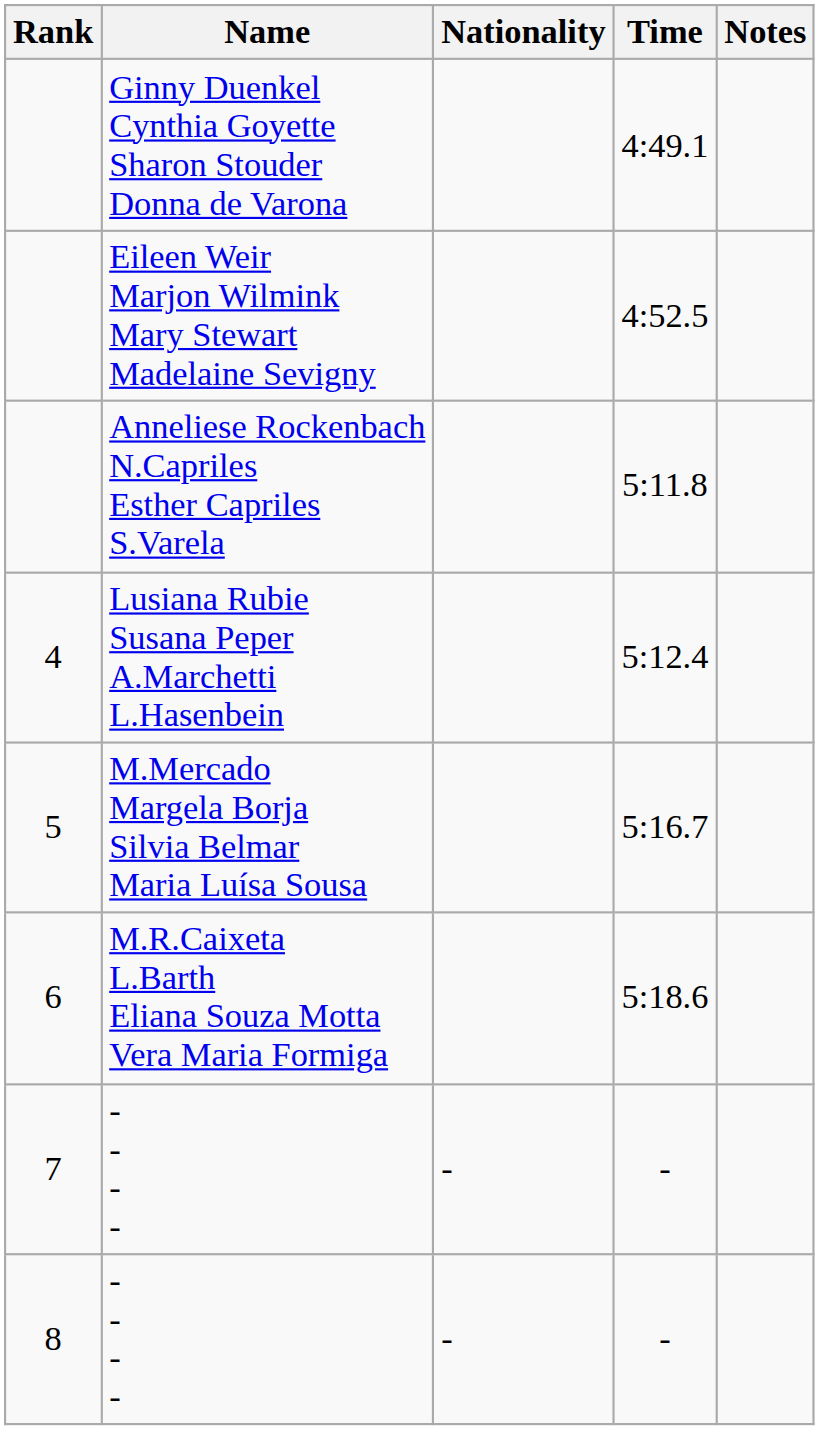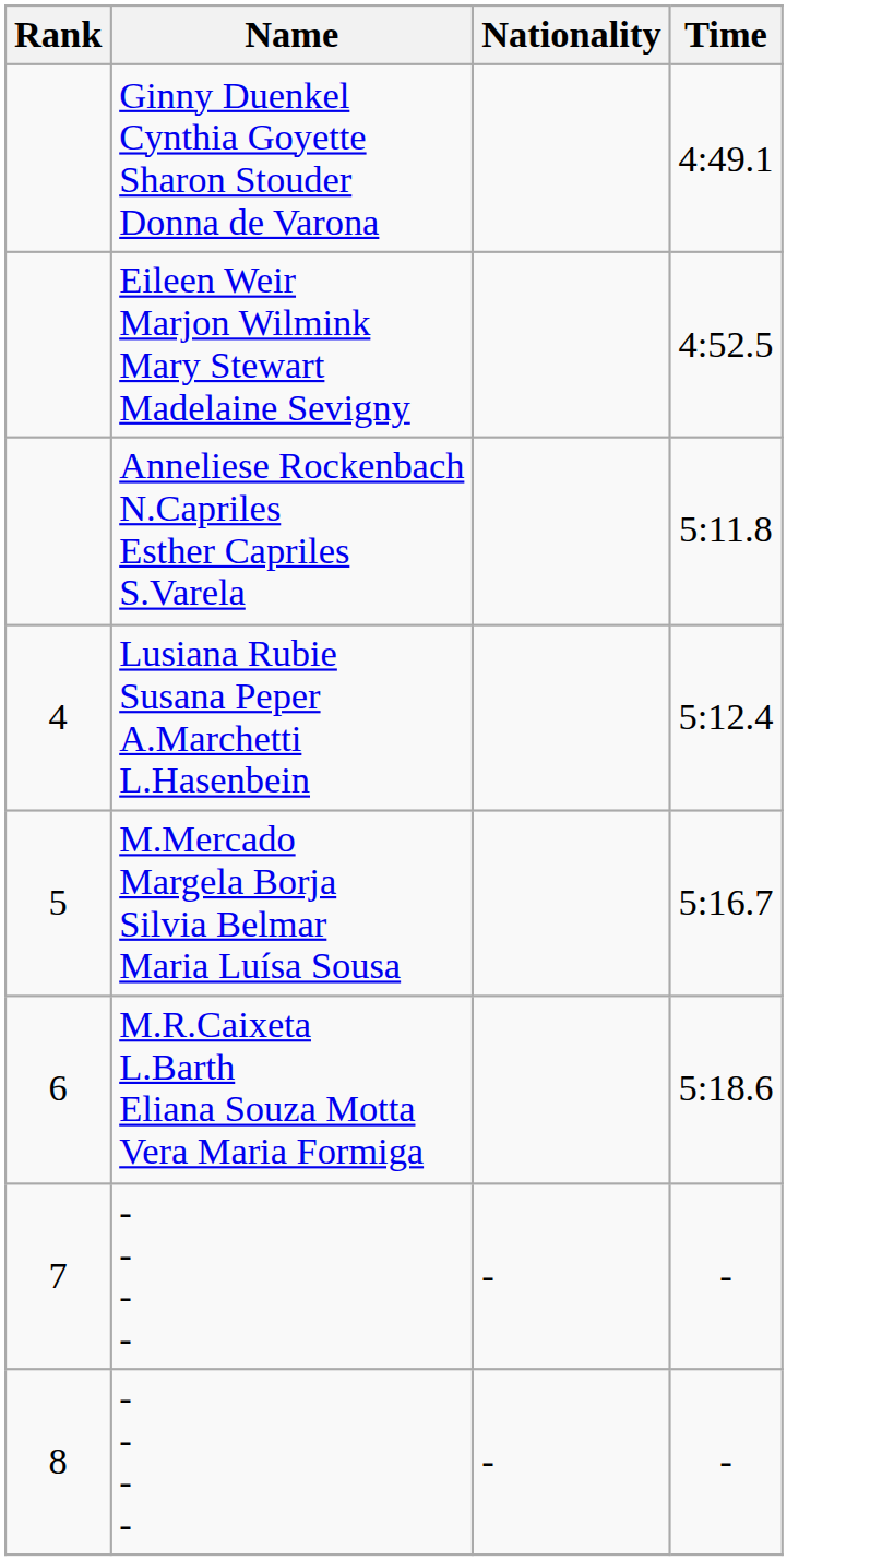- column: Notes
